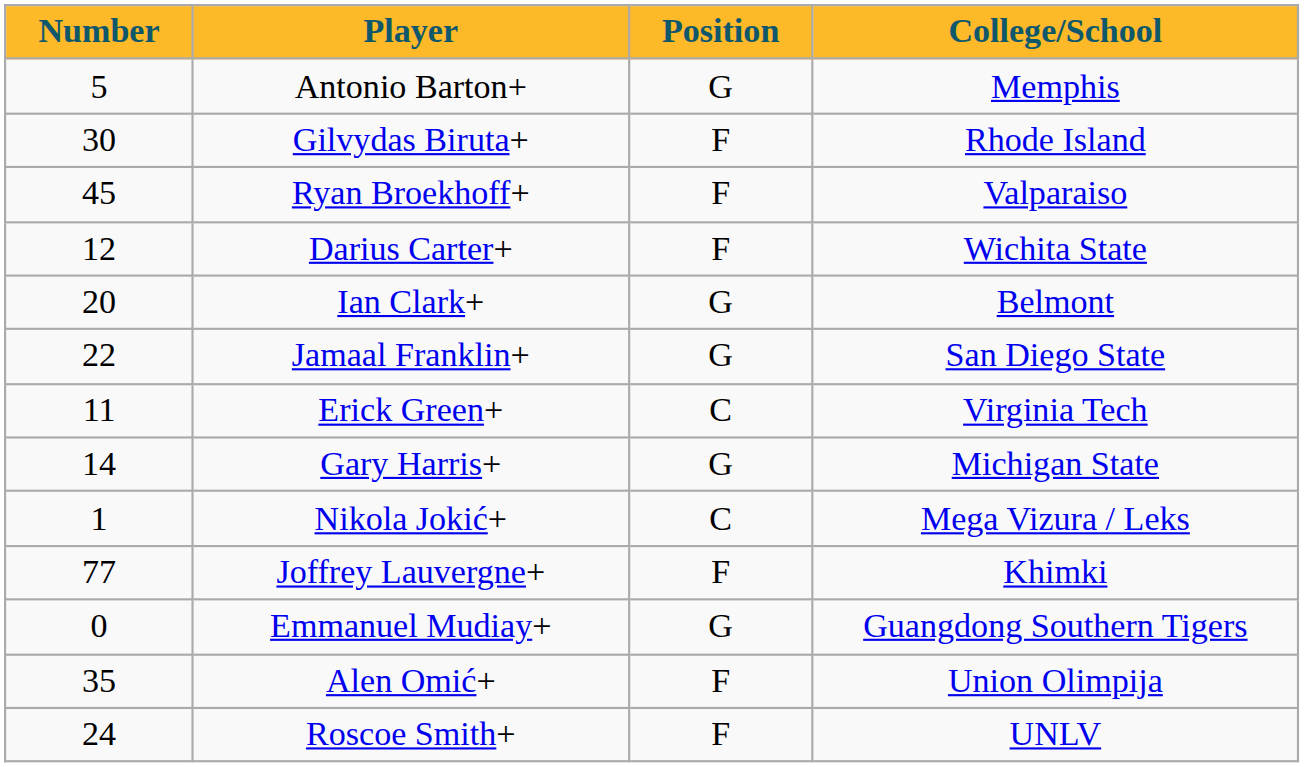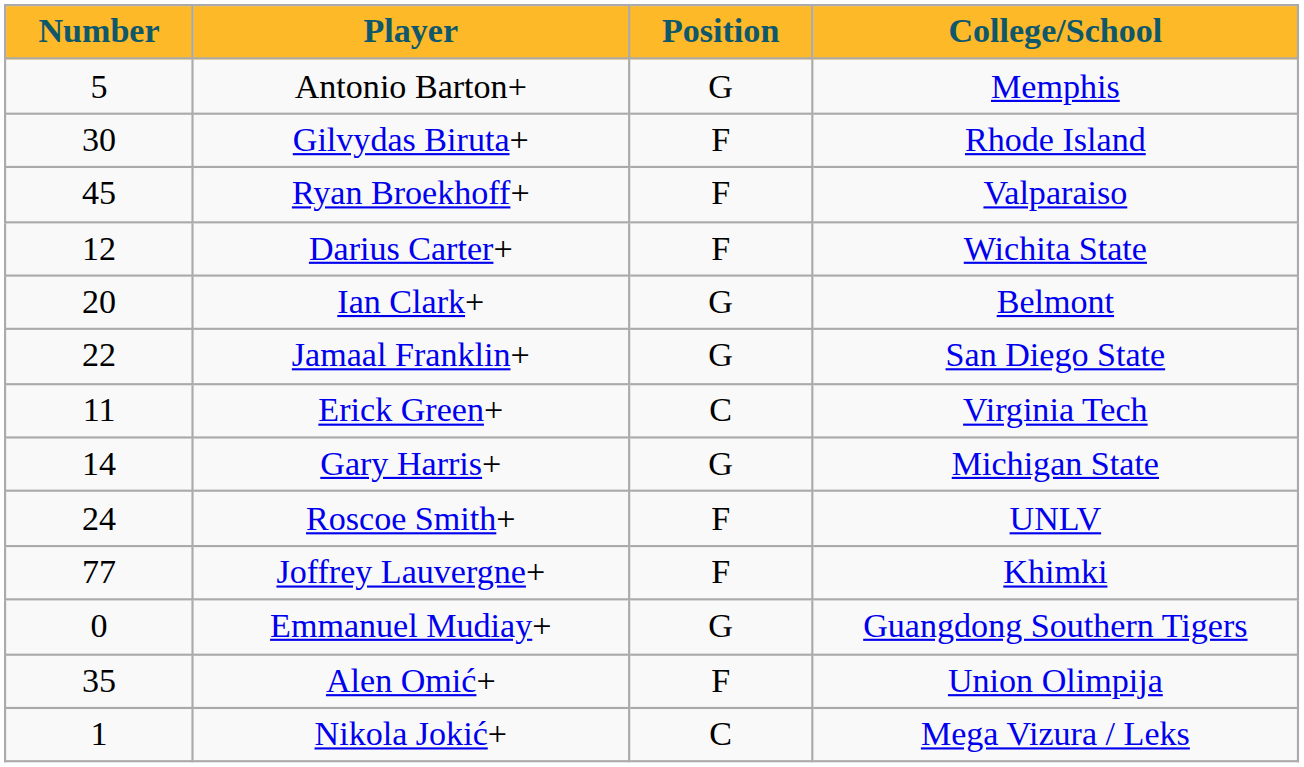rows swapped: Nikola Jokić+ <-> Roscoe Smith+
